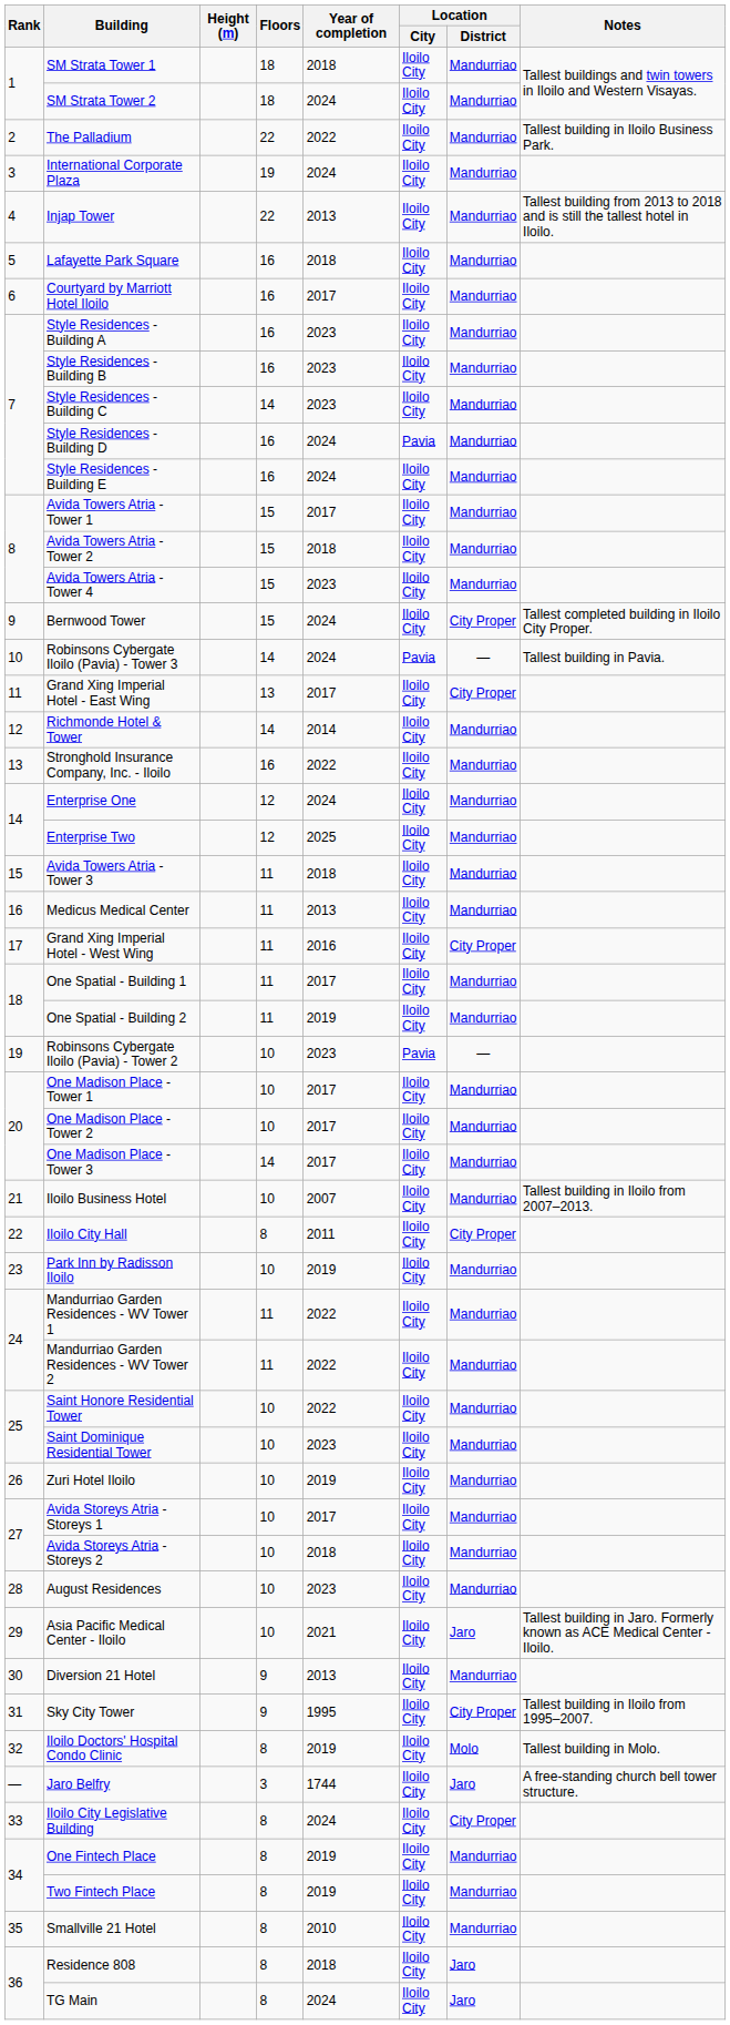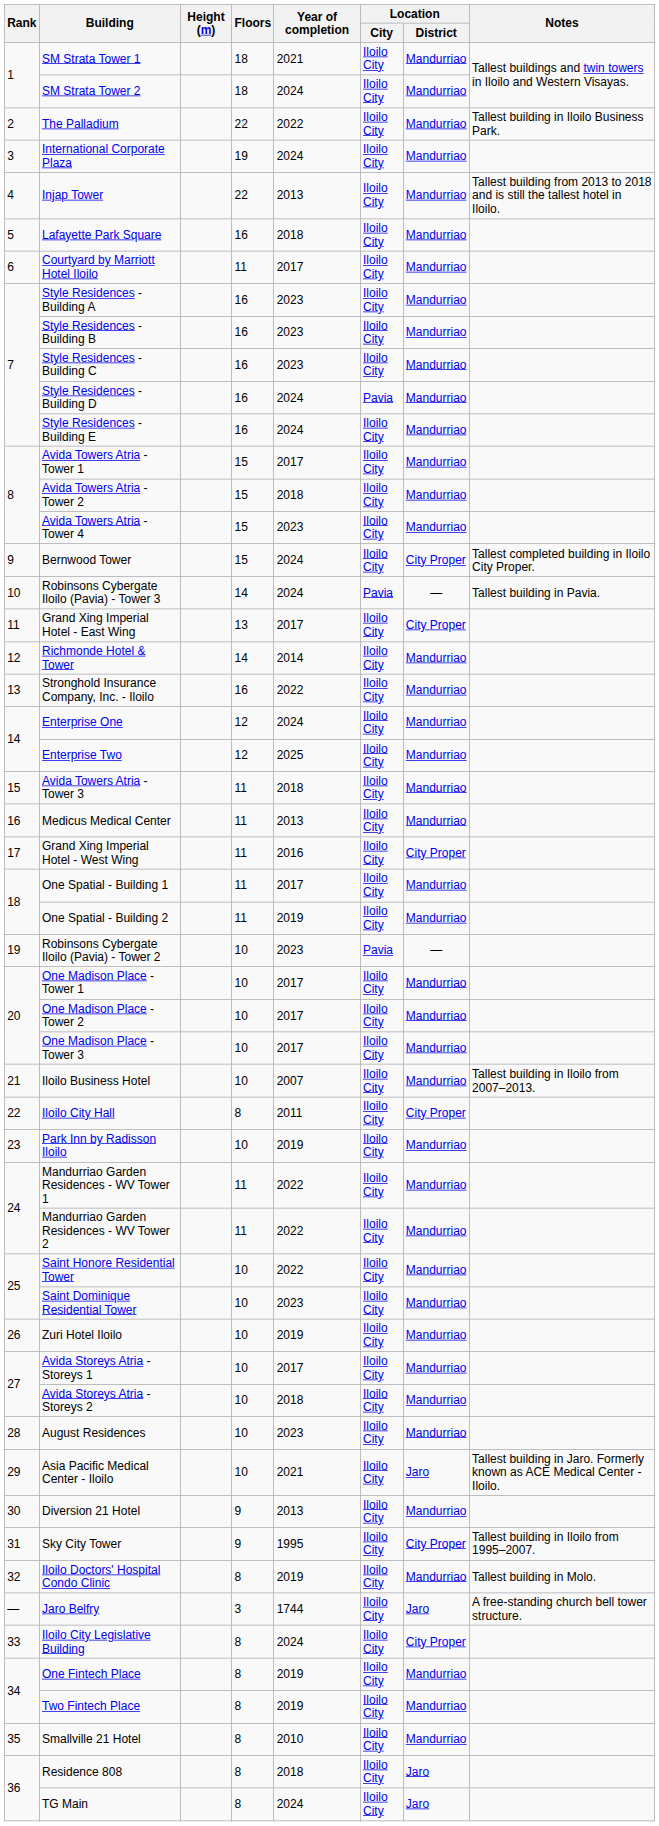SM Strata Tower 1 | Year of completion: 2018 -> 2021
Courtyard by Marriott Hotel Iloilo | Floors: 16 -> 11
Style Residences - Building C | Floors: 14 -> 16
One Madison Place - Tower 3 | Floors: 14 -> 10
Iloilo Doctors' Hospital Condo Clinic | Location / District: Molo -> Mandurriao
